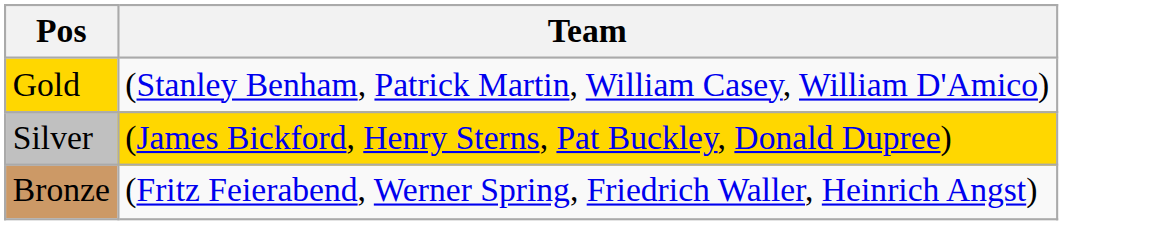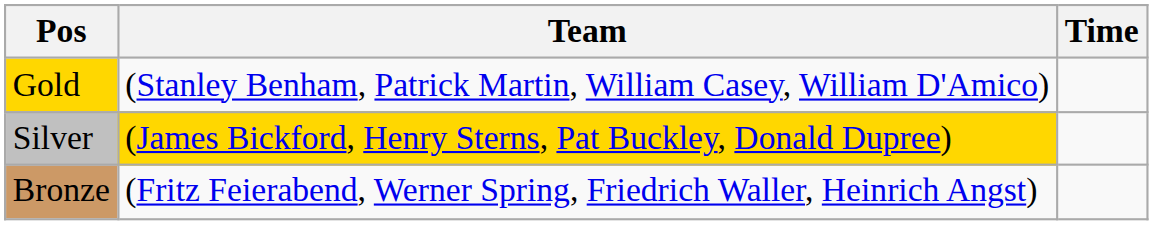+ column: Time
